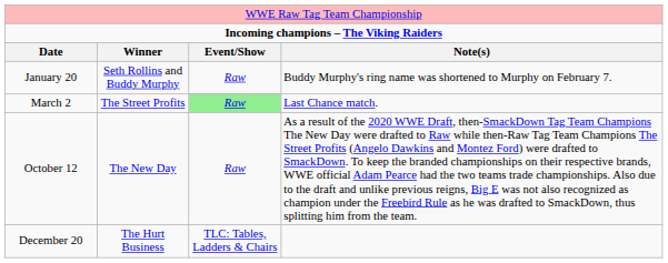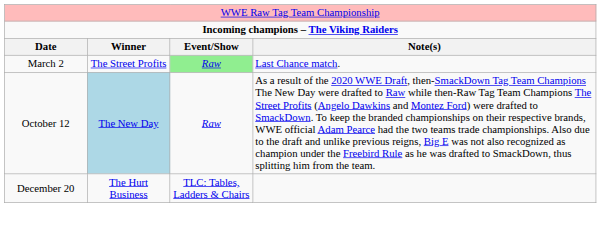- row: January 20 | Seth Rollins and Buddy Murphy | Raw | Buddy Murphy's ring name was shortened to Murphy on February 7.
October 12 | column 2: no background -> lightblue background
